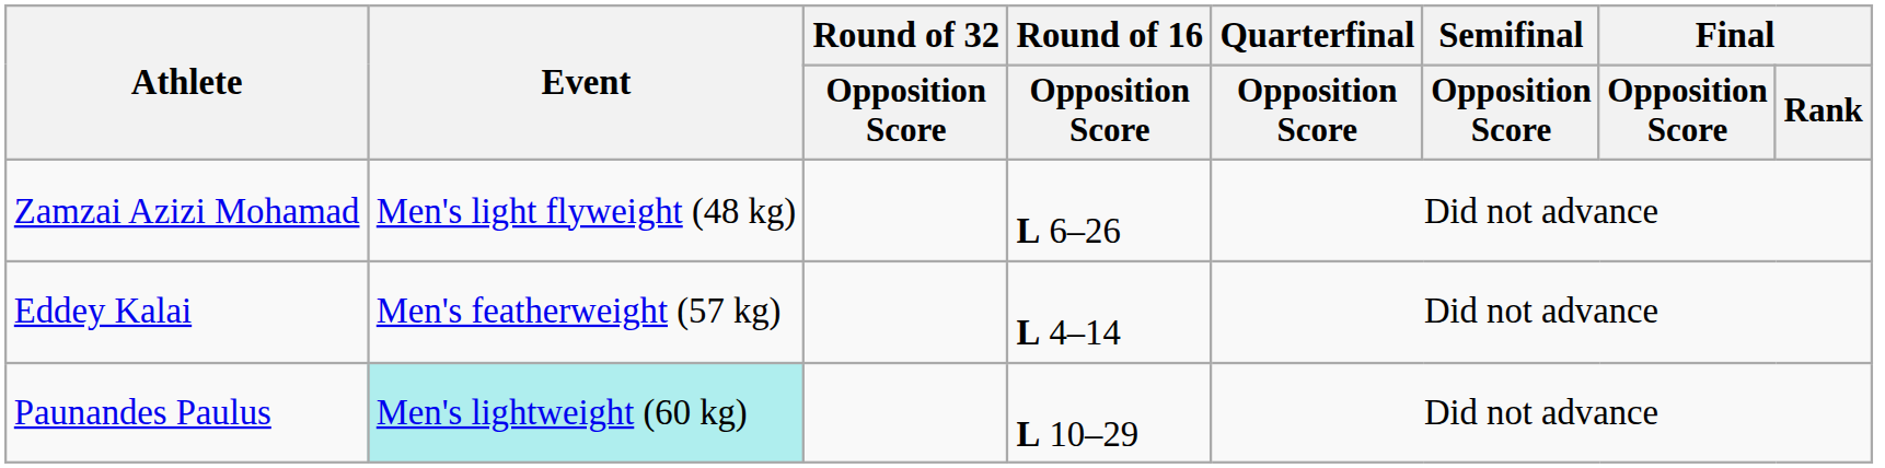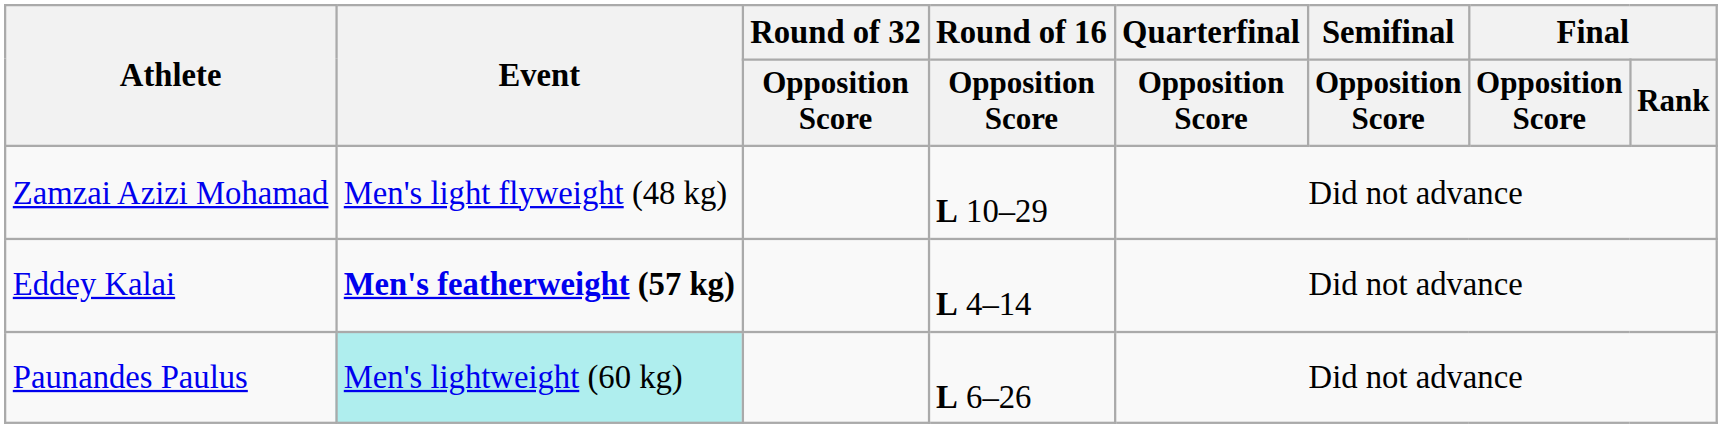Zamzai Azizi Mohamad | Round of 16 / Opposition Score: L 6–26 -> L 10–29
Eddey Kalai | Event: normal -> bold
Paunandes Paulus | Round of 16 / Opposition Score: L 10–29 -> L 6–26
